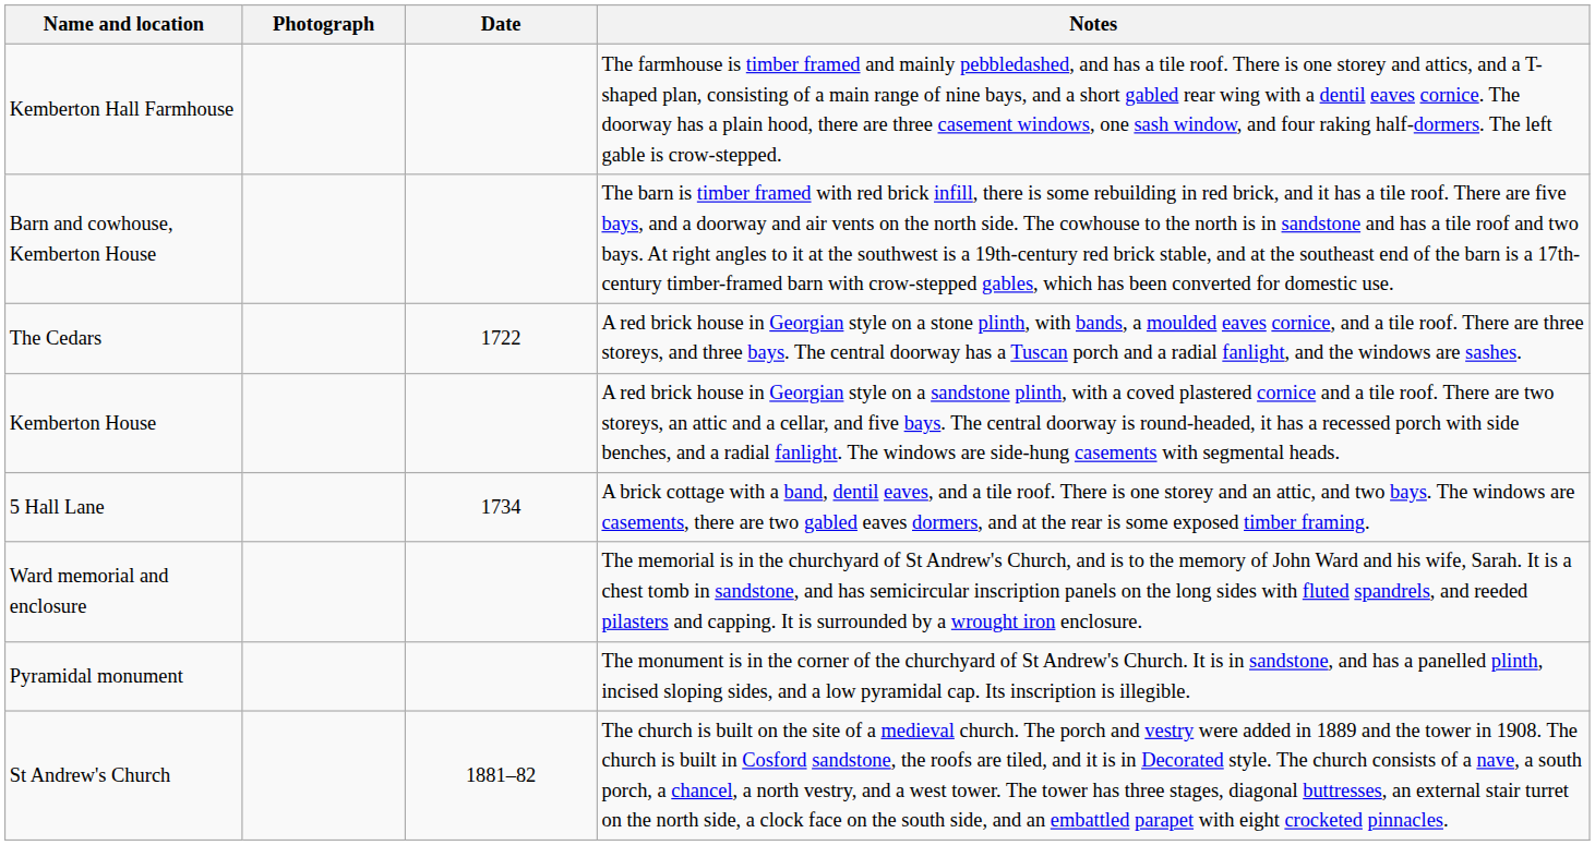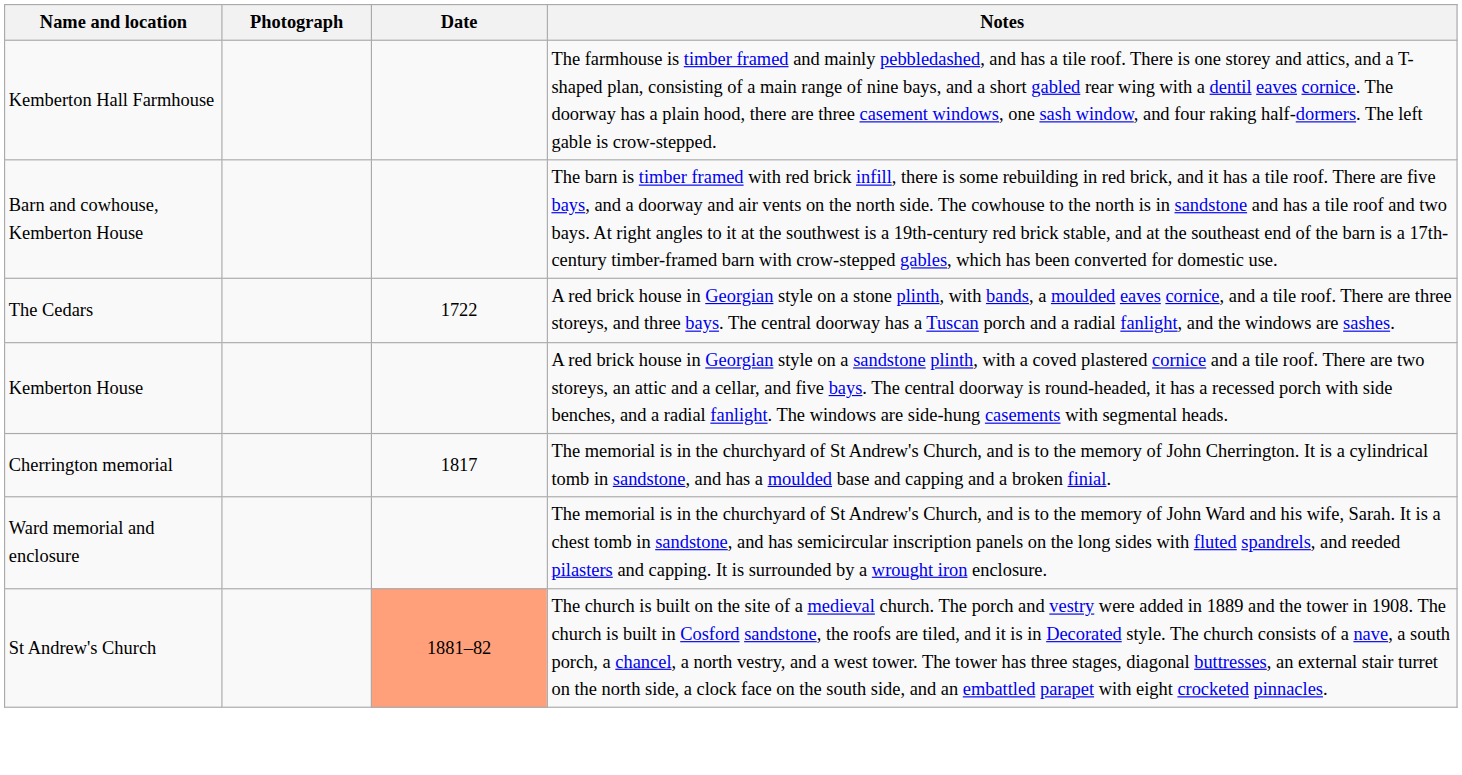- row: 5 Hall Lane | 1734 | A brick cottage with a band, dentil eaves, and a tile roof. There is one storey and an attic, and two bays. The windows are casements, there are two gabled eaves dormers, and at the rear is some exposed timber framing.
+ row: Cherrington memorial | 1817 | The memorial is in the churchyard of St Andrew's Church, and is to the memory of John Cherrington. It is a cylindrical tomb in sandstone, and has a moulded base and capping and a broken finial.
- row: Pyramidal monument | The monument is in the corner of the churchyard of St Andrew's Church. It is in sandstone, and has a panelled plinth, incised sloping sides, and a low pyramidal cap. Its inscription is illegible.
St Andrew's Church | Date: no background -> lightsalmon background
